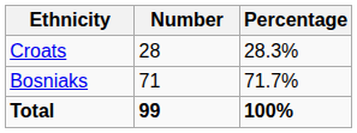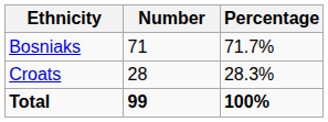rows swapped: Bosniaks <-> Croats
